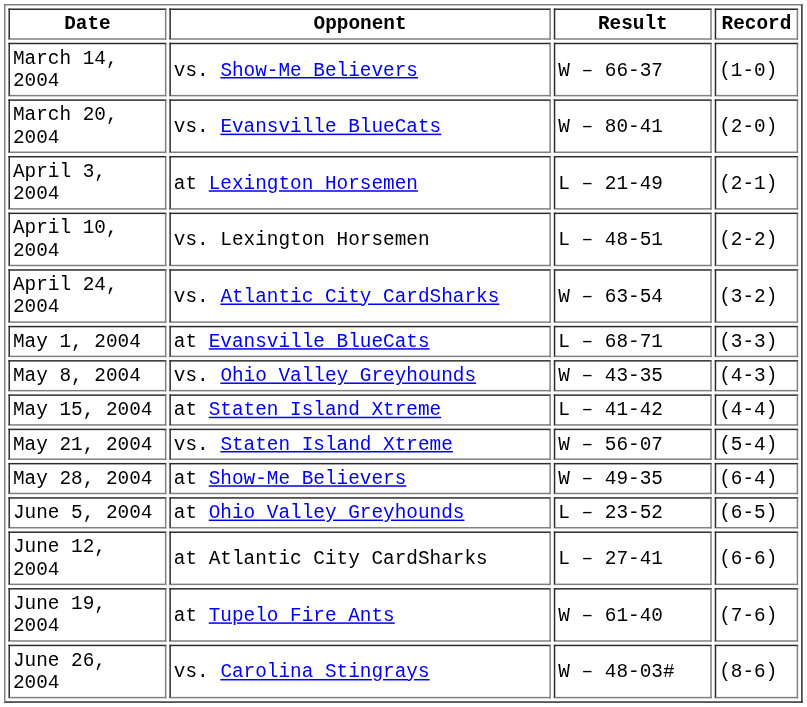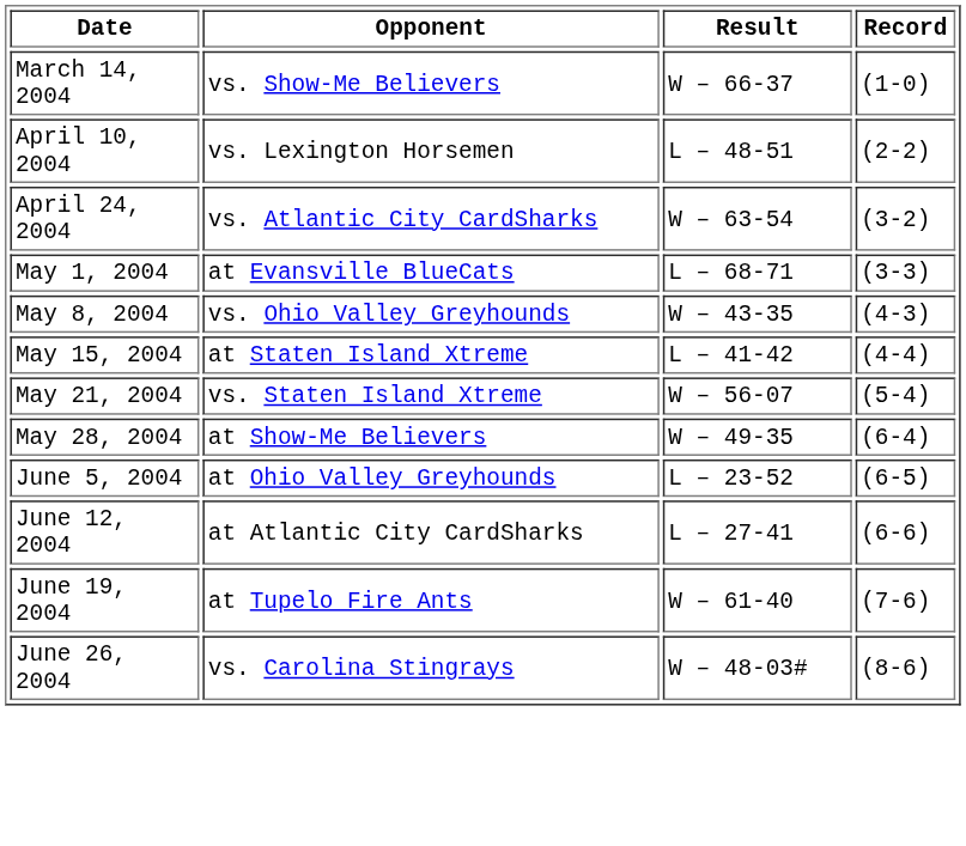- row: March 20, 2004 | vs. Evansville BlueCats | W – 80-41 | (2-0)
- row: April 3, 2004 | at Lexington Horsemen | L – 21-49 | (2-1)
